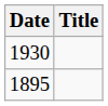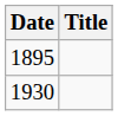rows swapped: 1895 <-> 1930
